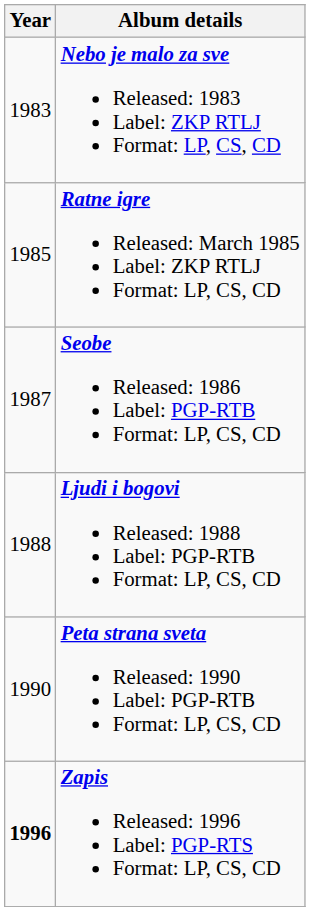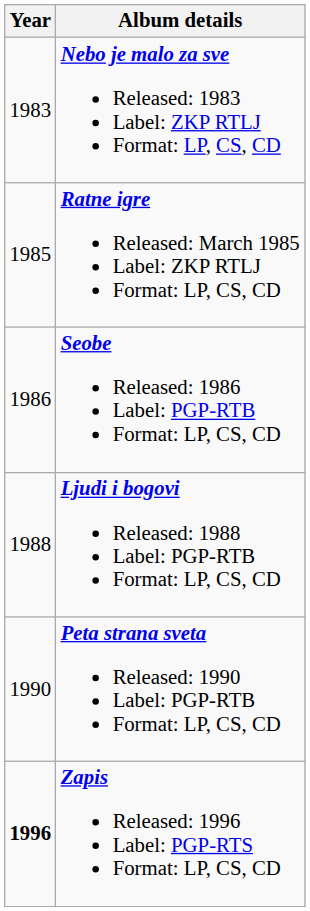Seobe Released: 1986 Label: PGP-RTB Format: LP, CS, CD | Year: 1987 -> 1986
